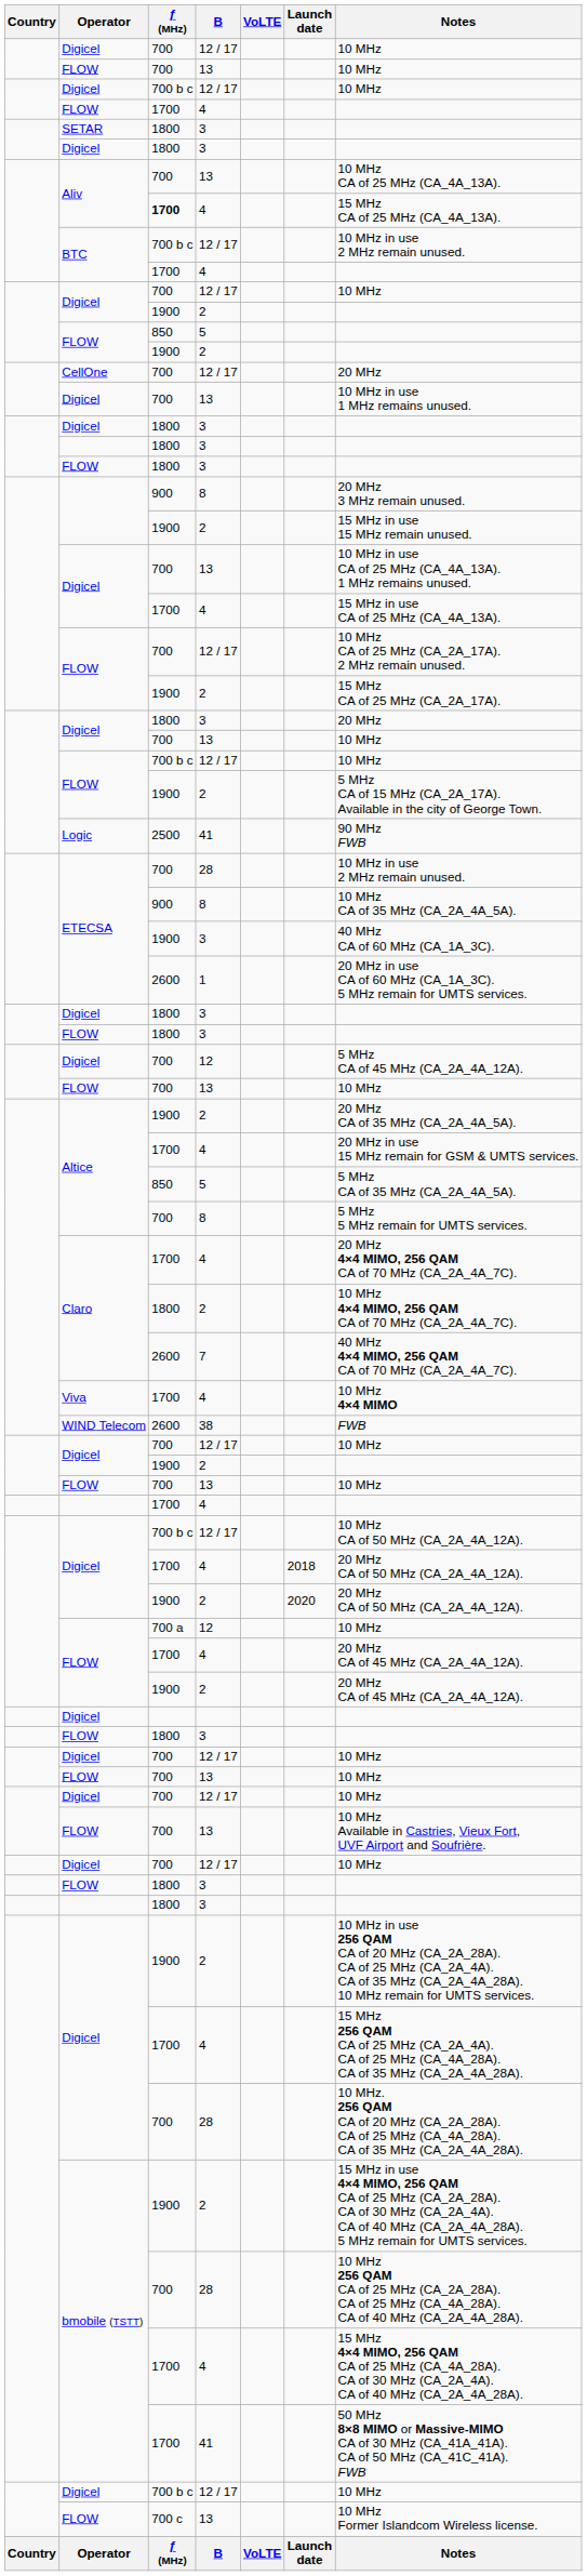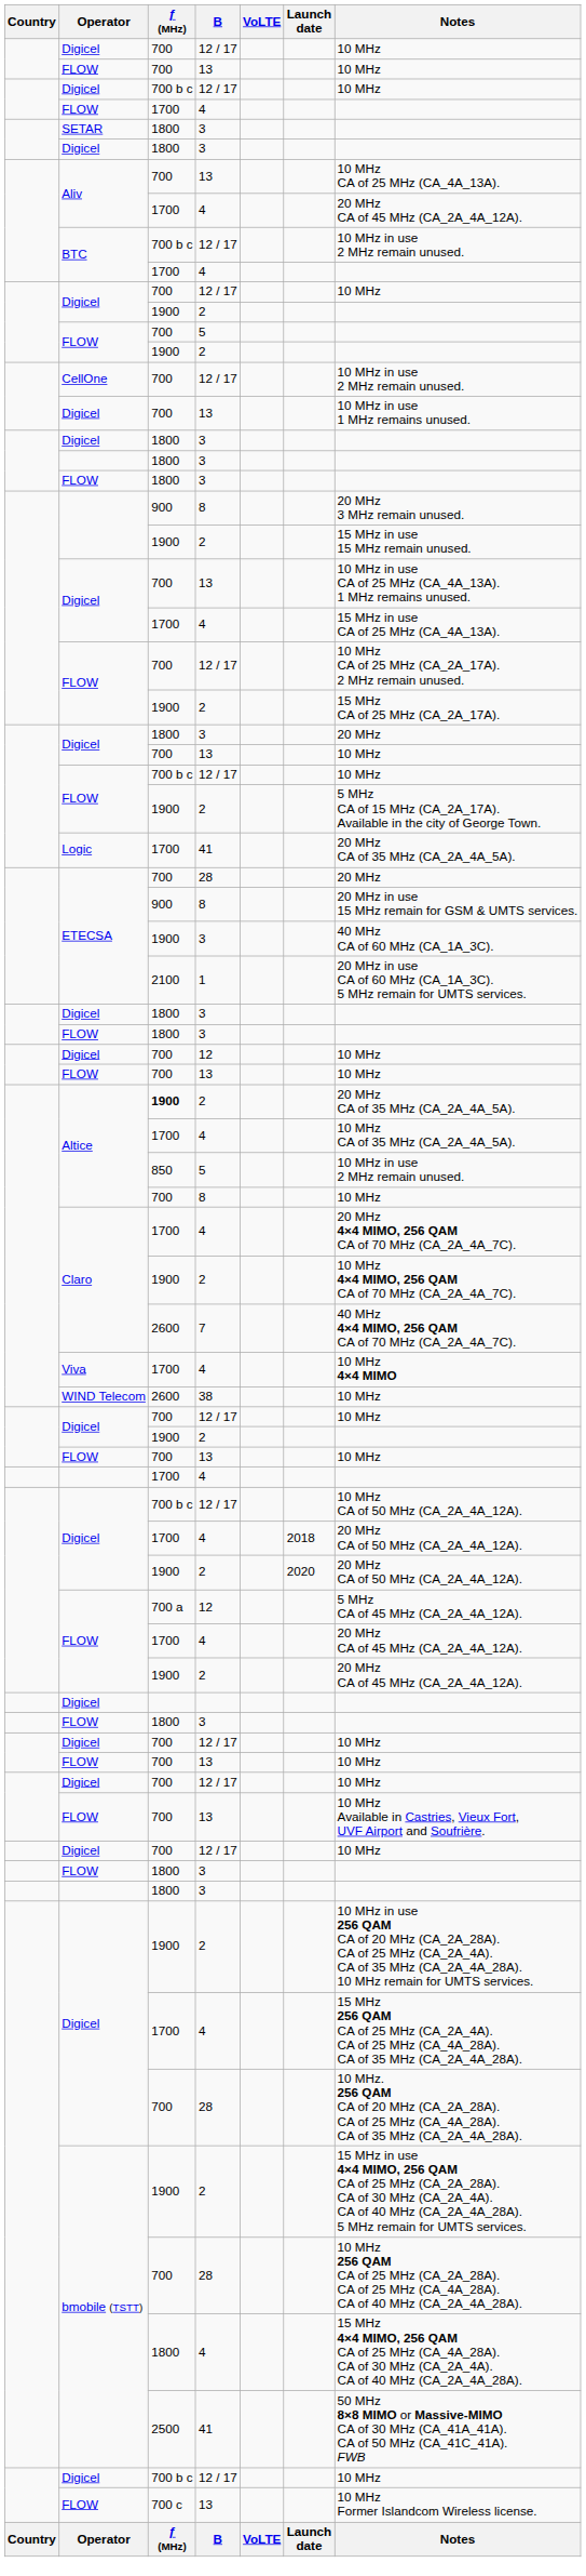Aliv / 4 | ƒ (MHz): bold -> normal
Aliv / 4 | Notes: 15 MHz CA of 25 MHz (CA_4A_13A). -> 20 MHz CA of 45 MHz (CA_2A_4A_12A).
FLOW / 5 | ƒ (MHz): 850 -> 700
CellOne | Notes: 20 MHz -> 10 MHz in use 2 MHz remain unused.
Logic | ƒ (MHz): 2500 -> 1700
Logic | Notes: 90 MHz FWB -> 20 MHz CA of 35 MHz (CA_2A_4A_5A).
ETECSA / 28 | Notes: 10 MHz in use 2 MHz remain unused. -> 20 MHz
ETECSA / 8 | Notes: 10 MHz CA of 35 MHz (CA_2A_4A_5A). -> 20 MHz in use 15 MHz remain for GSM & UMTS services.
ETECSA / 1 | ƒ (MHz): 2600 -> 2100
Digicel / 12 | Notes: 5 MHz CA of 45 MHz (CA_2A_4A_12A). -> 10 MHz
Altice / 2 | ƒ (MHz): normal -> bold
Altice / 4 | Notes: 20 MHz in use 15 MHz remain for GSM & UMTS services. -> 10 MHz CA of 35 MHz (CA_2A_4A_5A).
Altice / 5 | Notes: 5 MHz CA of 35 MHz (CA_2A_4A_5A). -> 10 MHz in use 2 MHz remain unused.
Altice / 8 | Notes: 5 MHz 5 MHz remain for UMTS services. -> 10 MHz
Claro / 2 | ƒ (MHz): 1800 -> 1900
WIND Telecom | Notes: FWB -> 10 MHz
FLOW / 12 | Notes: 10 MHz -> 5 MHz CA of 45 MHz (CA_2A_4A_12A).
bmobile (TSTT) / 4 | ƒ (MHz): 1700 -> 1800
bmobile (TSTT) / 41 | ƒ (MHz): 1700 -> 2500
